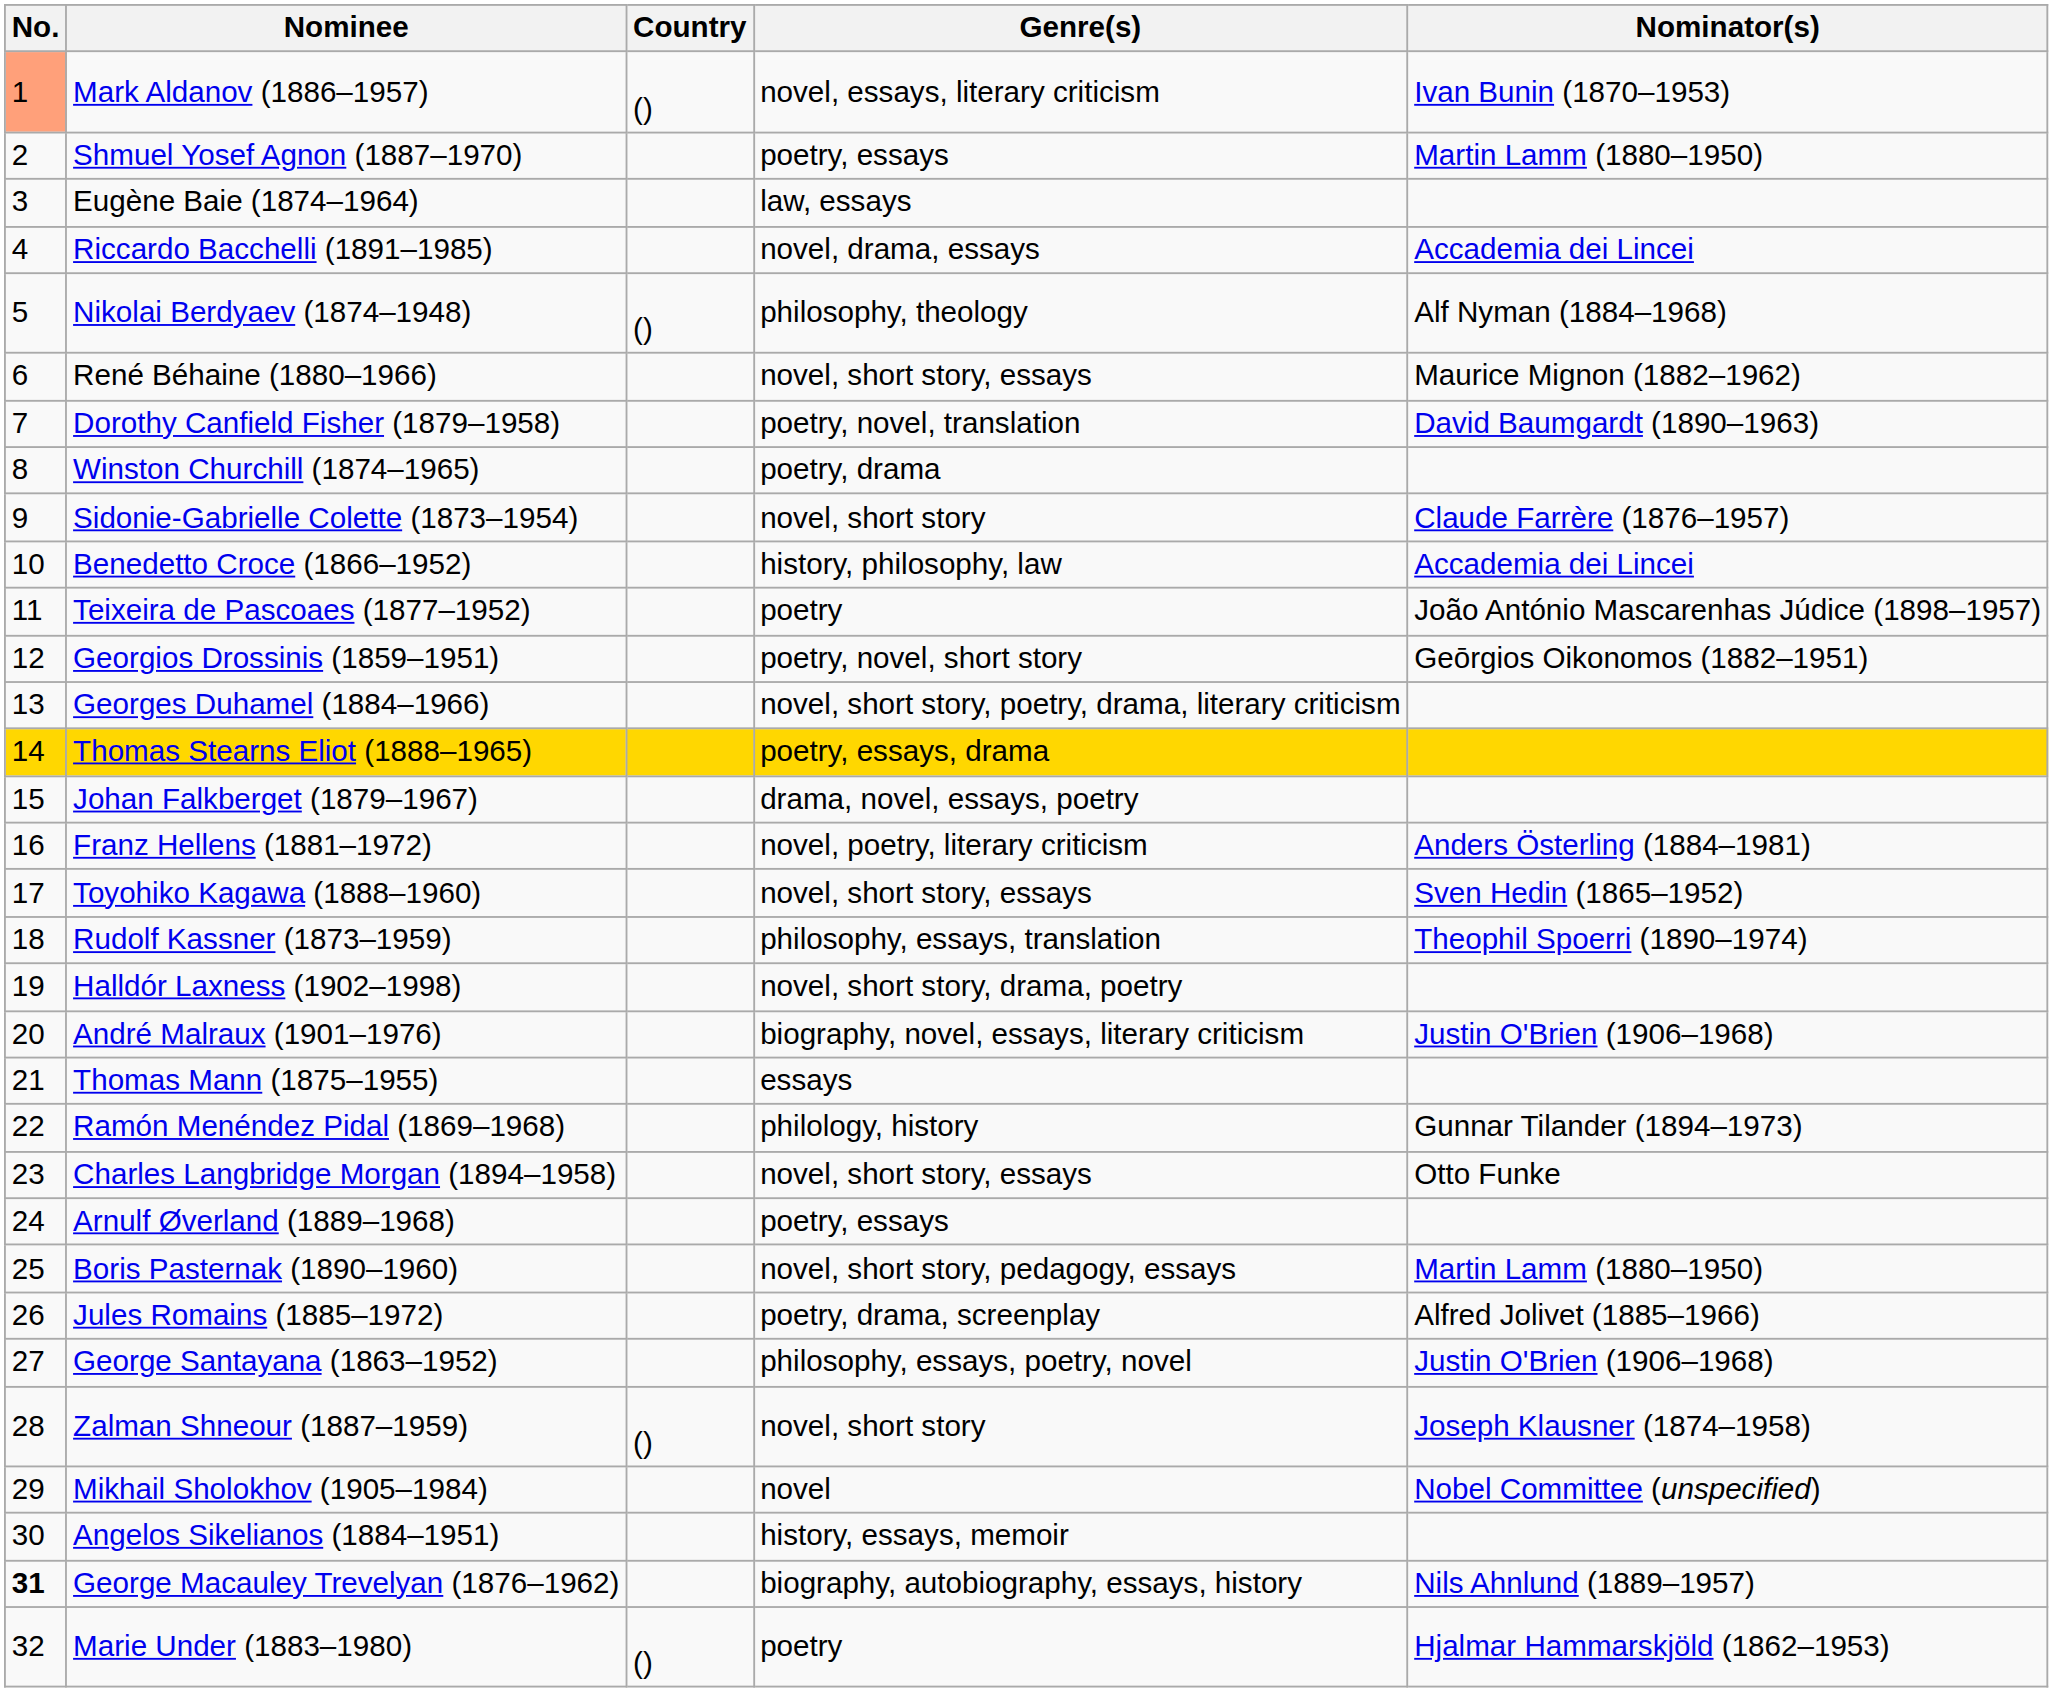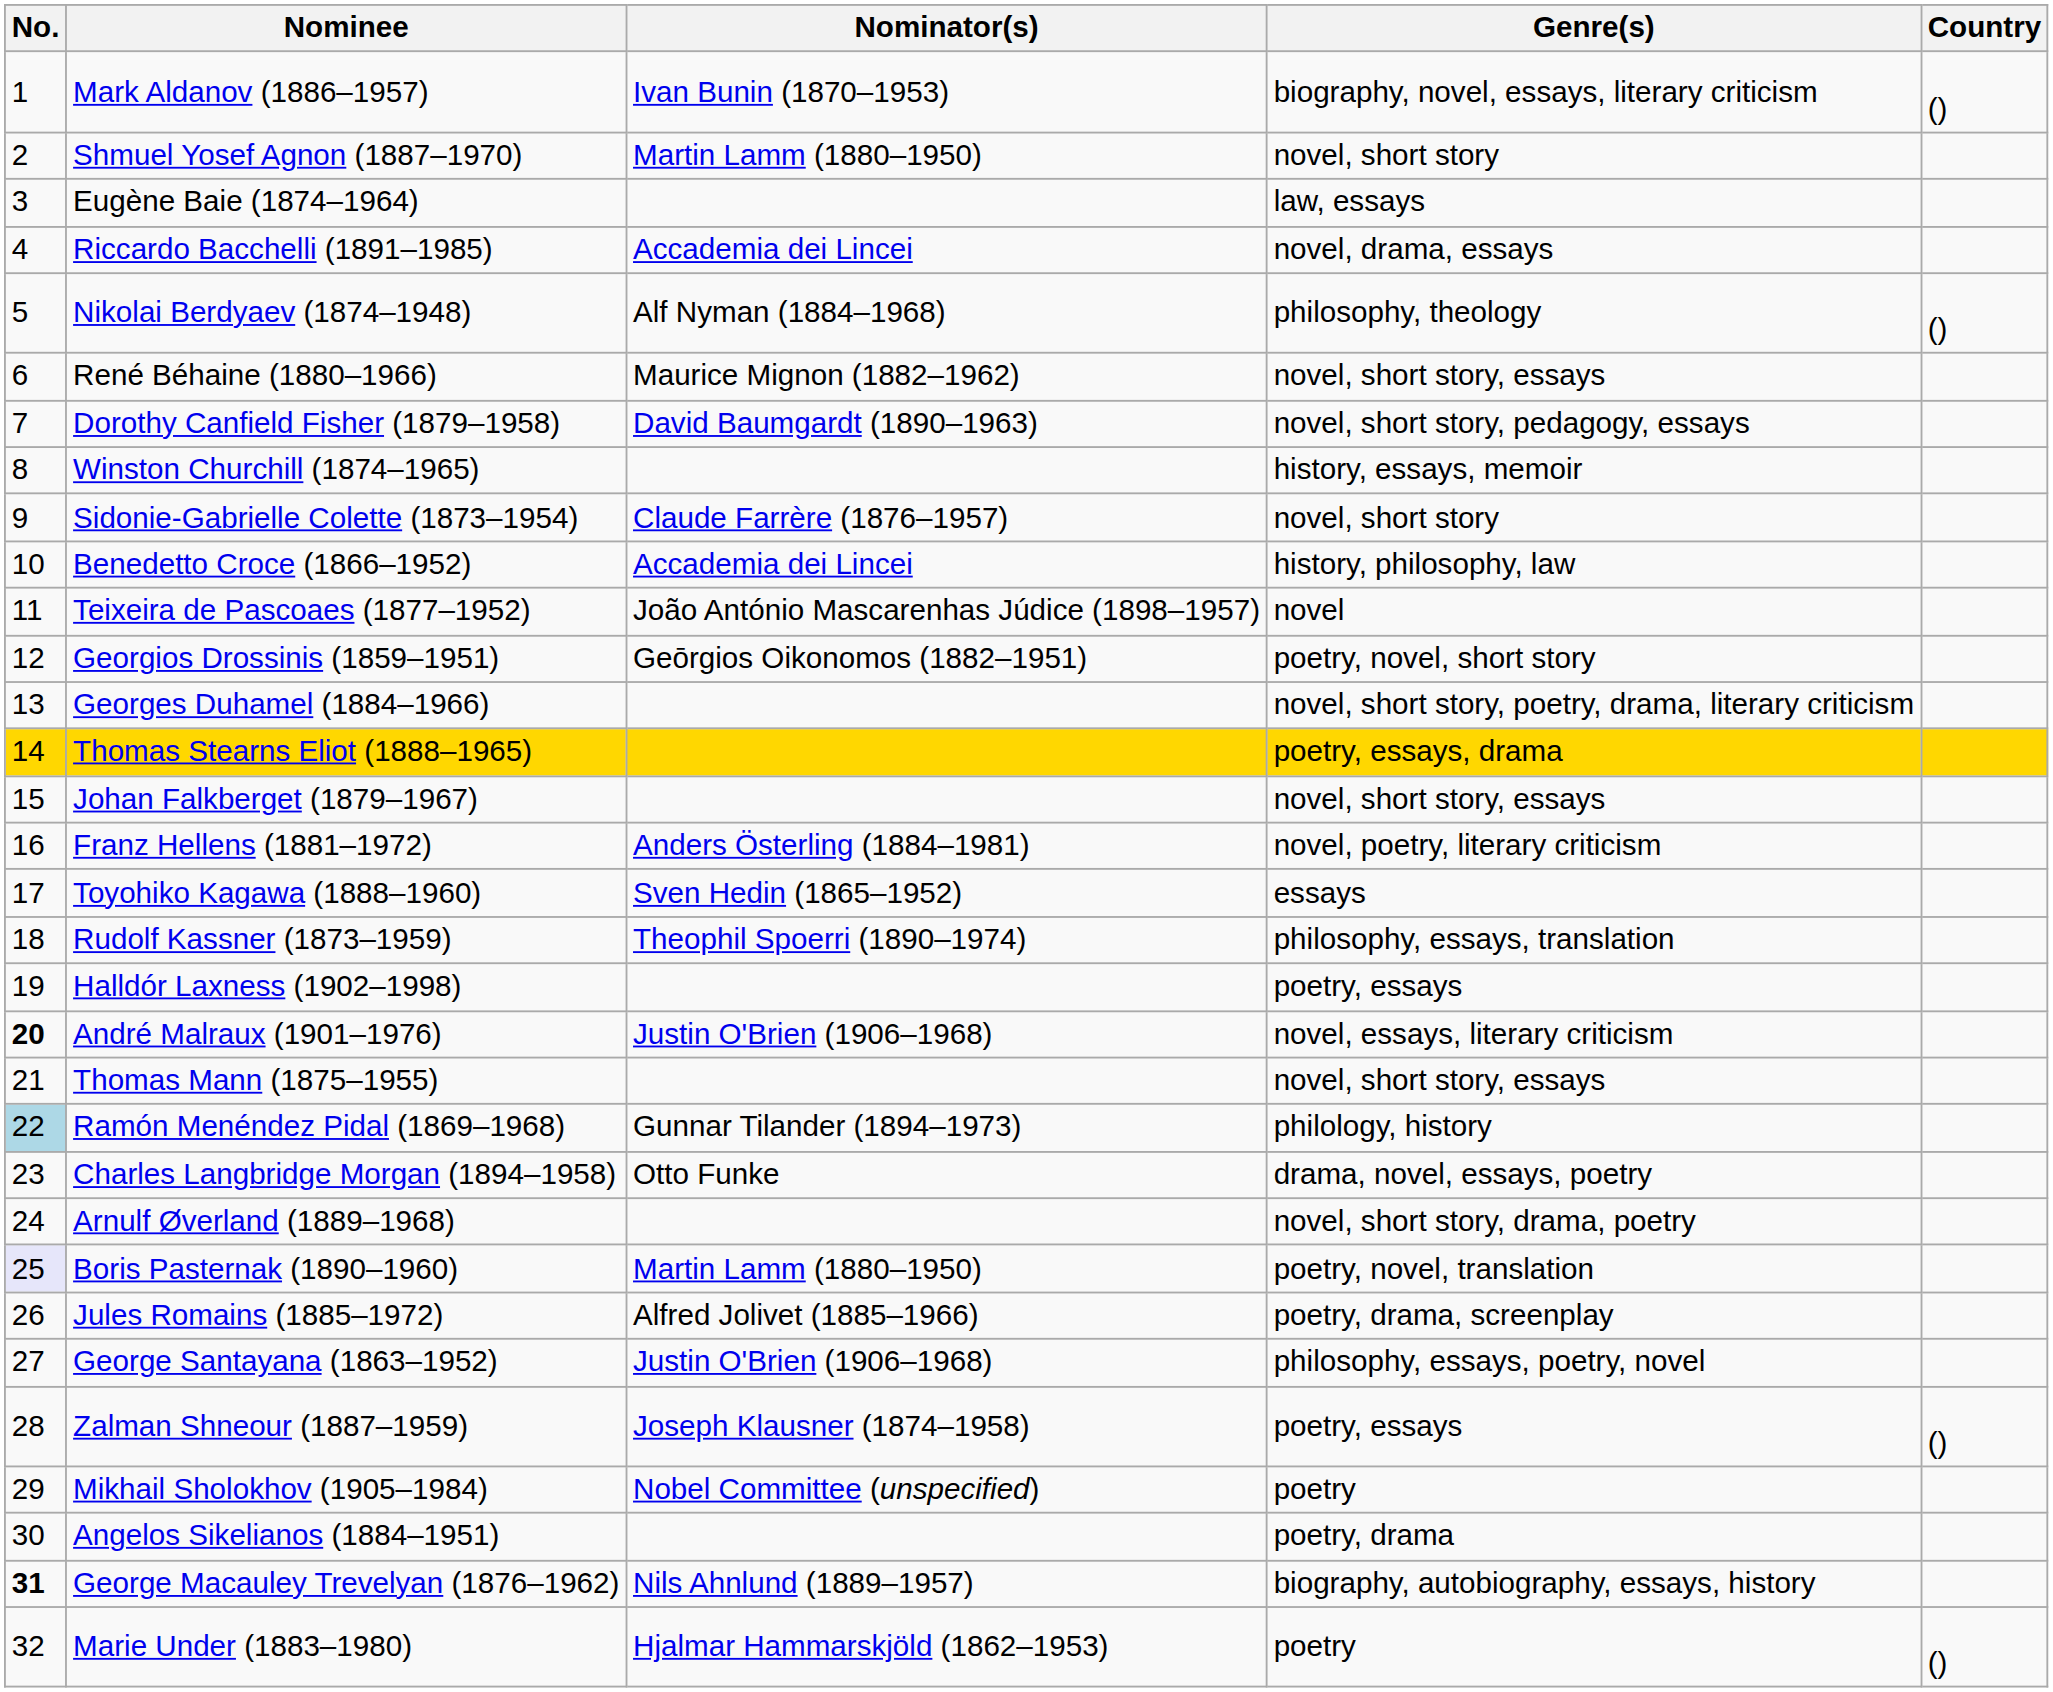columns swapped: Country <-> Nominator(s)
Mark Aldanov (1886–1957) | No.: lightsalmon background -> no background
Mark Aldanov (1886–1957) | Genre(s): novel, essays, literary criticism -> biography, novel, essays, literary criticism
Shmuel Yosef Agnon (1887–1970) | Genre(s): poetry, essays -> novel, short story
Dorothy Canfield Fisher (1879–1958) | Genre(s): poetry, novel, translation -> novel, short story, pedagogy, essays
Winston Churchill (1874–1965) | Genre(s): poetry, drama -> history, essays, memoir
Teixeira de Pascoaes (1877–1952) | Genre(s): poetry -> novel
Johan Falkberget (1879–1967) | Genre(s): drama, novel, essays, poetry -> novel, short story, essays
Toyohiko Kagawa (1888–1960) | Genre(s): novel, short story, essays -> essays
Halldór Laxness (1902–1998) | Genre(s): novel, short story, drama, poetry -> poetry, essays
André Malraux (1901–1976) | No.: normal -> bold
André Malraux (1901–1976) | Genre(s): biography, novel, essays, literary criticism -> novel, essays, literary criticism
Thomas Mann (1875–1955) | Genre(s): essays -> novel, short story, essays
Ramón Menéndez Pidal (1869–1968) | No.: no background -> lightblue background
Charles Langbridge Morgan (1894–1958) | Genre(s): novel, short story, essays -> drama, novel, essays, poetry
Arnulf Øverland (1889–1968) | Genre(s): poetry, essays -> novel, short story, drama, poetry
Boris Pasternak (1890–1960) | No.: no background -> lavender background
Boris Pasternak (1890–1960) | Genre(s): novel, short story, pedagogy, essays -> poetry, novel, translation
Zalman Shneour (1887–1959) | Genre(s): novel, short story -> poetry, essays
Mikhail Sholokhov (1905–1984) | Genre(s): novel -> poetry
Angelos Sikelianos (1884–1951) | Genre(s): history, essays, memoir -> poetry, drama
